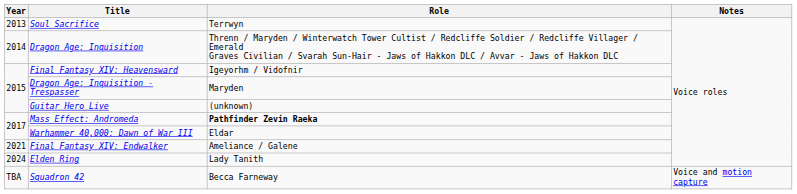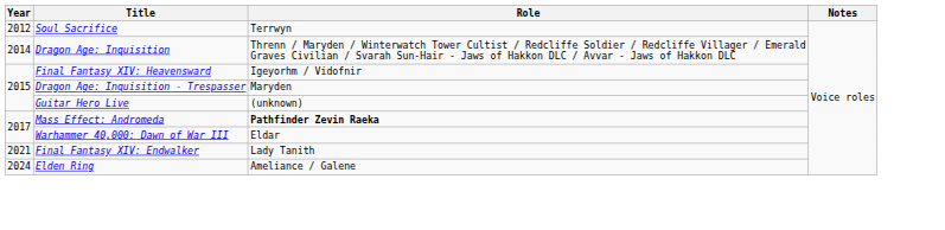Soul Sacrifice | Year: 2013 -> 2012
Final Fantasy XIV: Endwalker | Role: Ameliance / Galene -> Lady Tanith
Elden Ring | Role: Lady Tanith -> Ameliance / Galene
- row: TBA | Squadron 42 | Becca Farneway | Voice and motion capture
